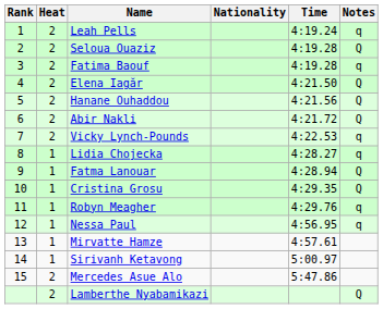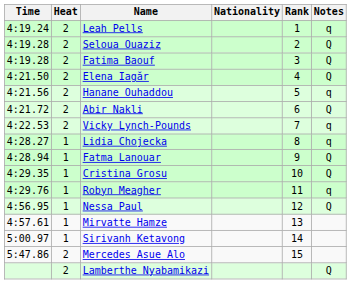columns swapped: Rank <-> Time
Fatima Baouf | Notes: q -> Q
Hanane Ouhaddou | Notes: Q -> q
Nessa Paul | Notes: q -> Q
